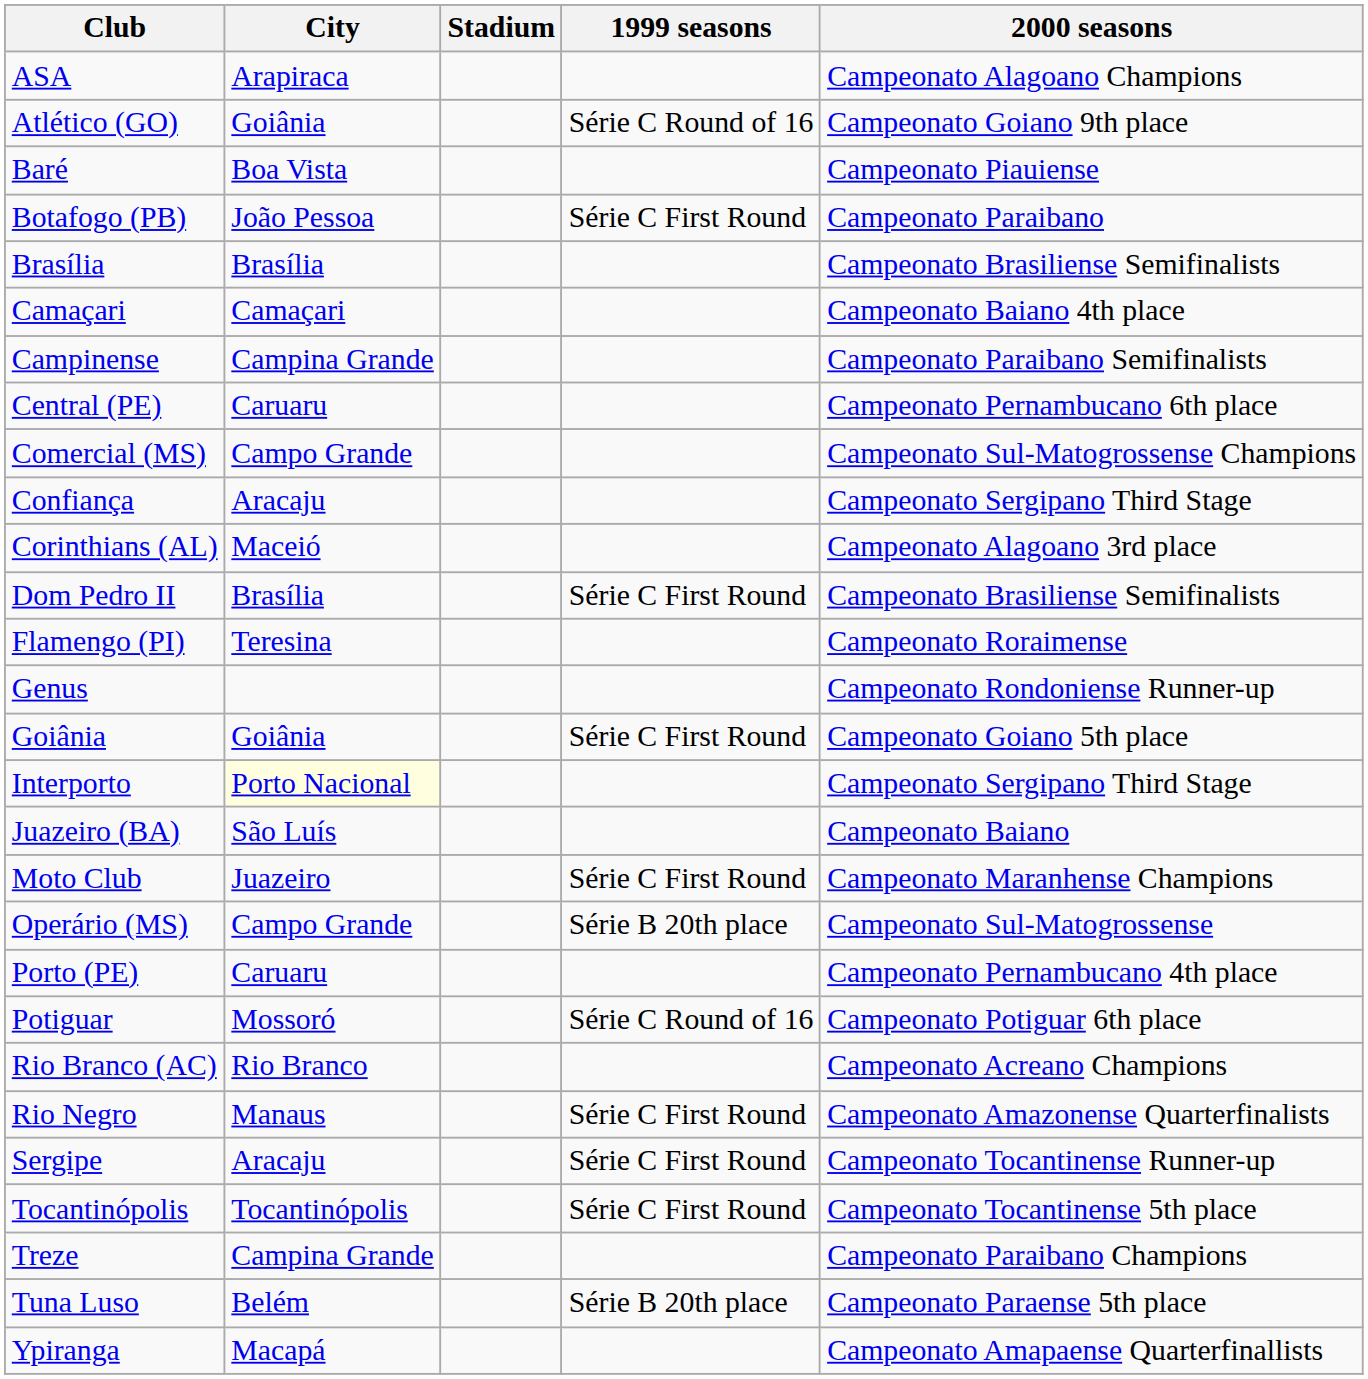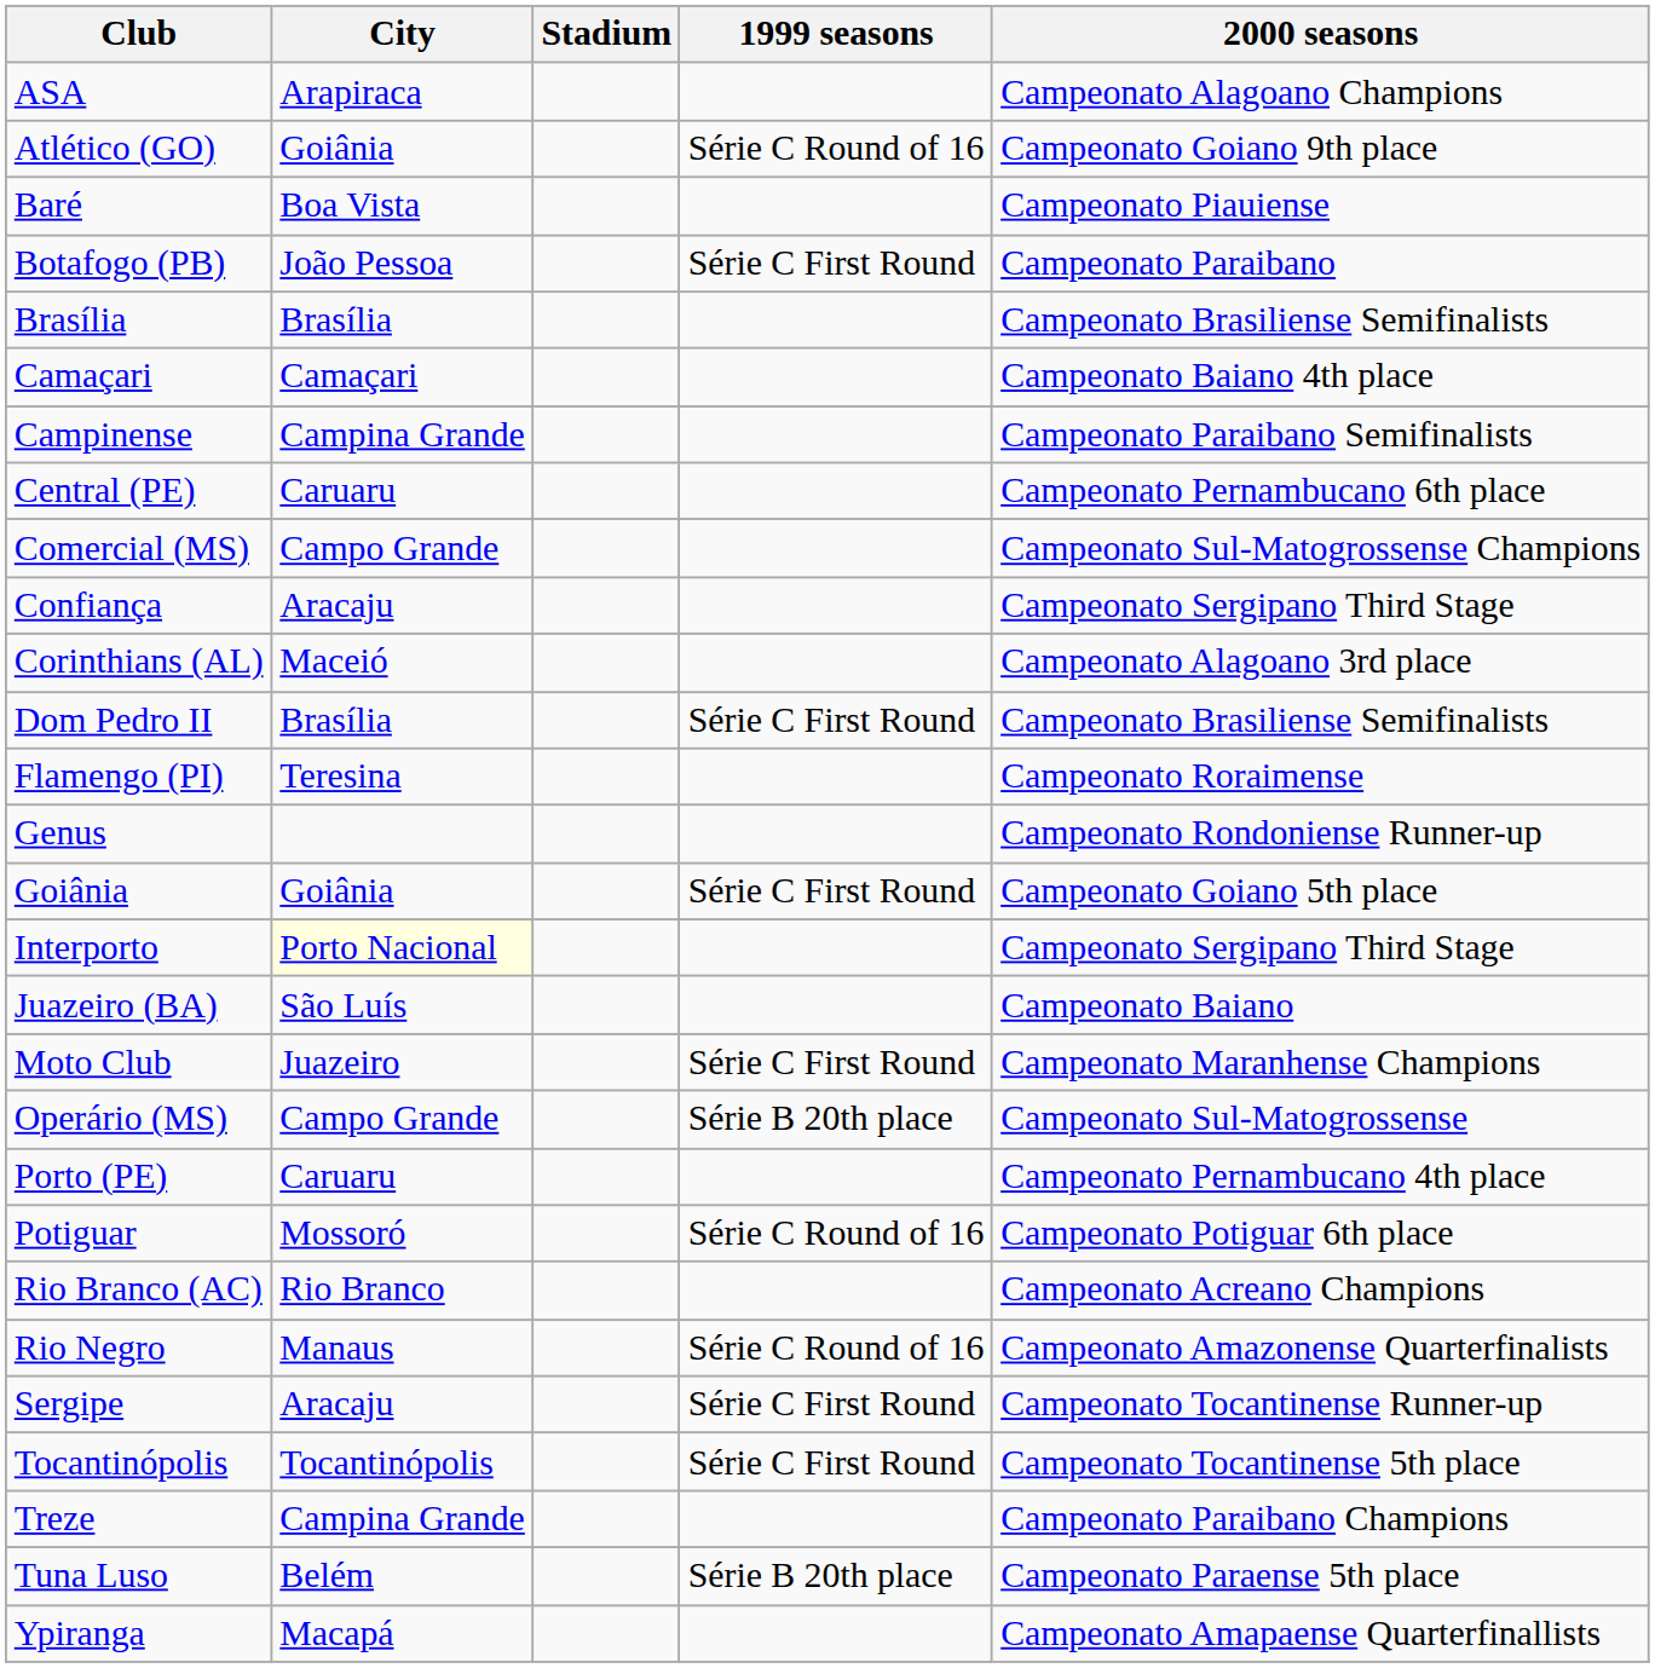Rio Negro | 1999 seasons: Série C First Round -> Série C Round of 16
